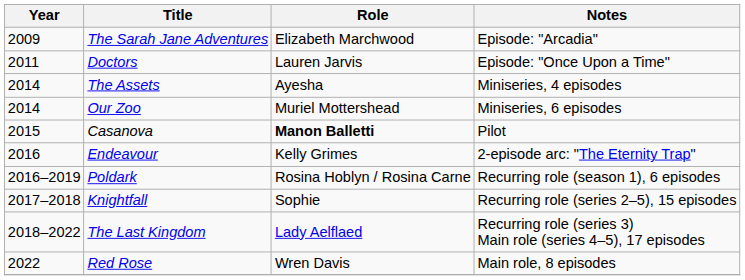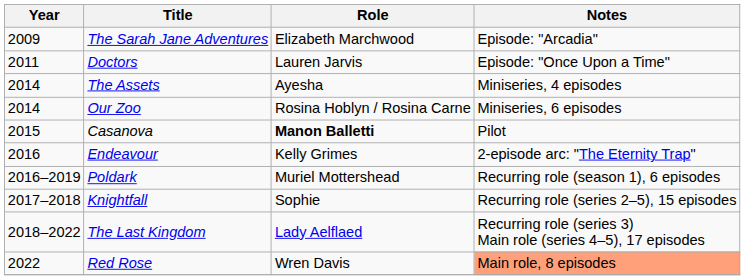Our Zoo | Role: Muriel Mottershead -> Rosina Hoblyn / Rosina Carne
Poldark | Role: Rosina Hoblyn / Rosina Carne -> Muriel Mottershead
Red Rose | Notes: no background -> lightsalmon background
